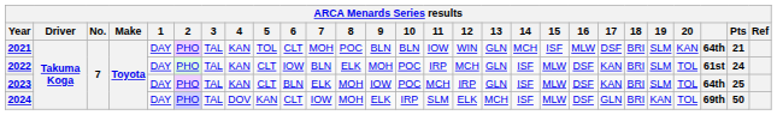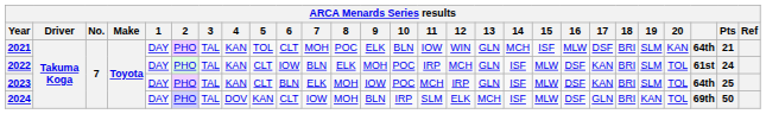2021 | 9: BLN -> ELK
2024 | 9: ELK -> BLN
